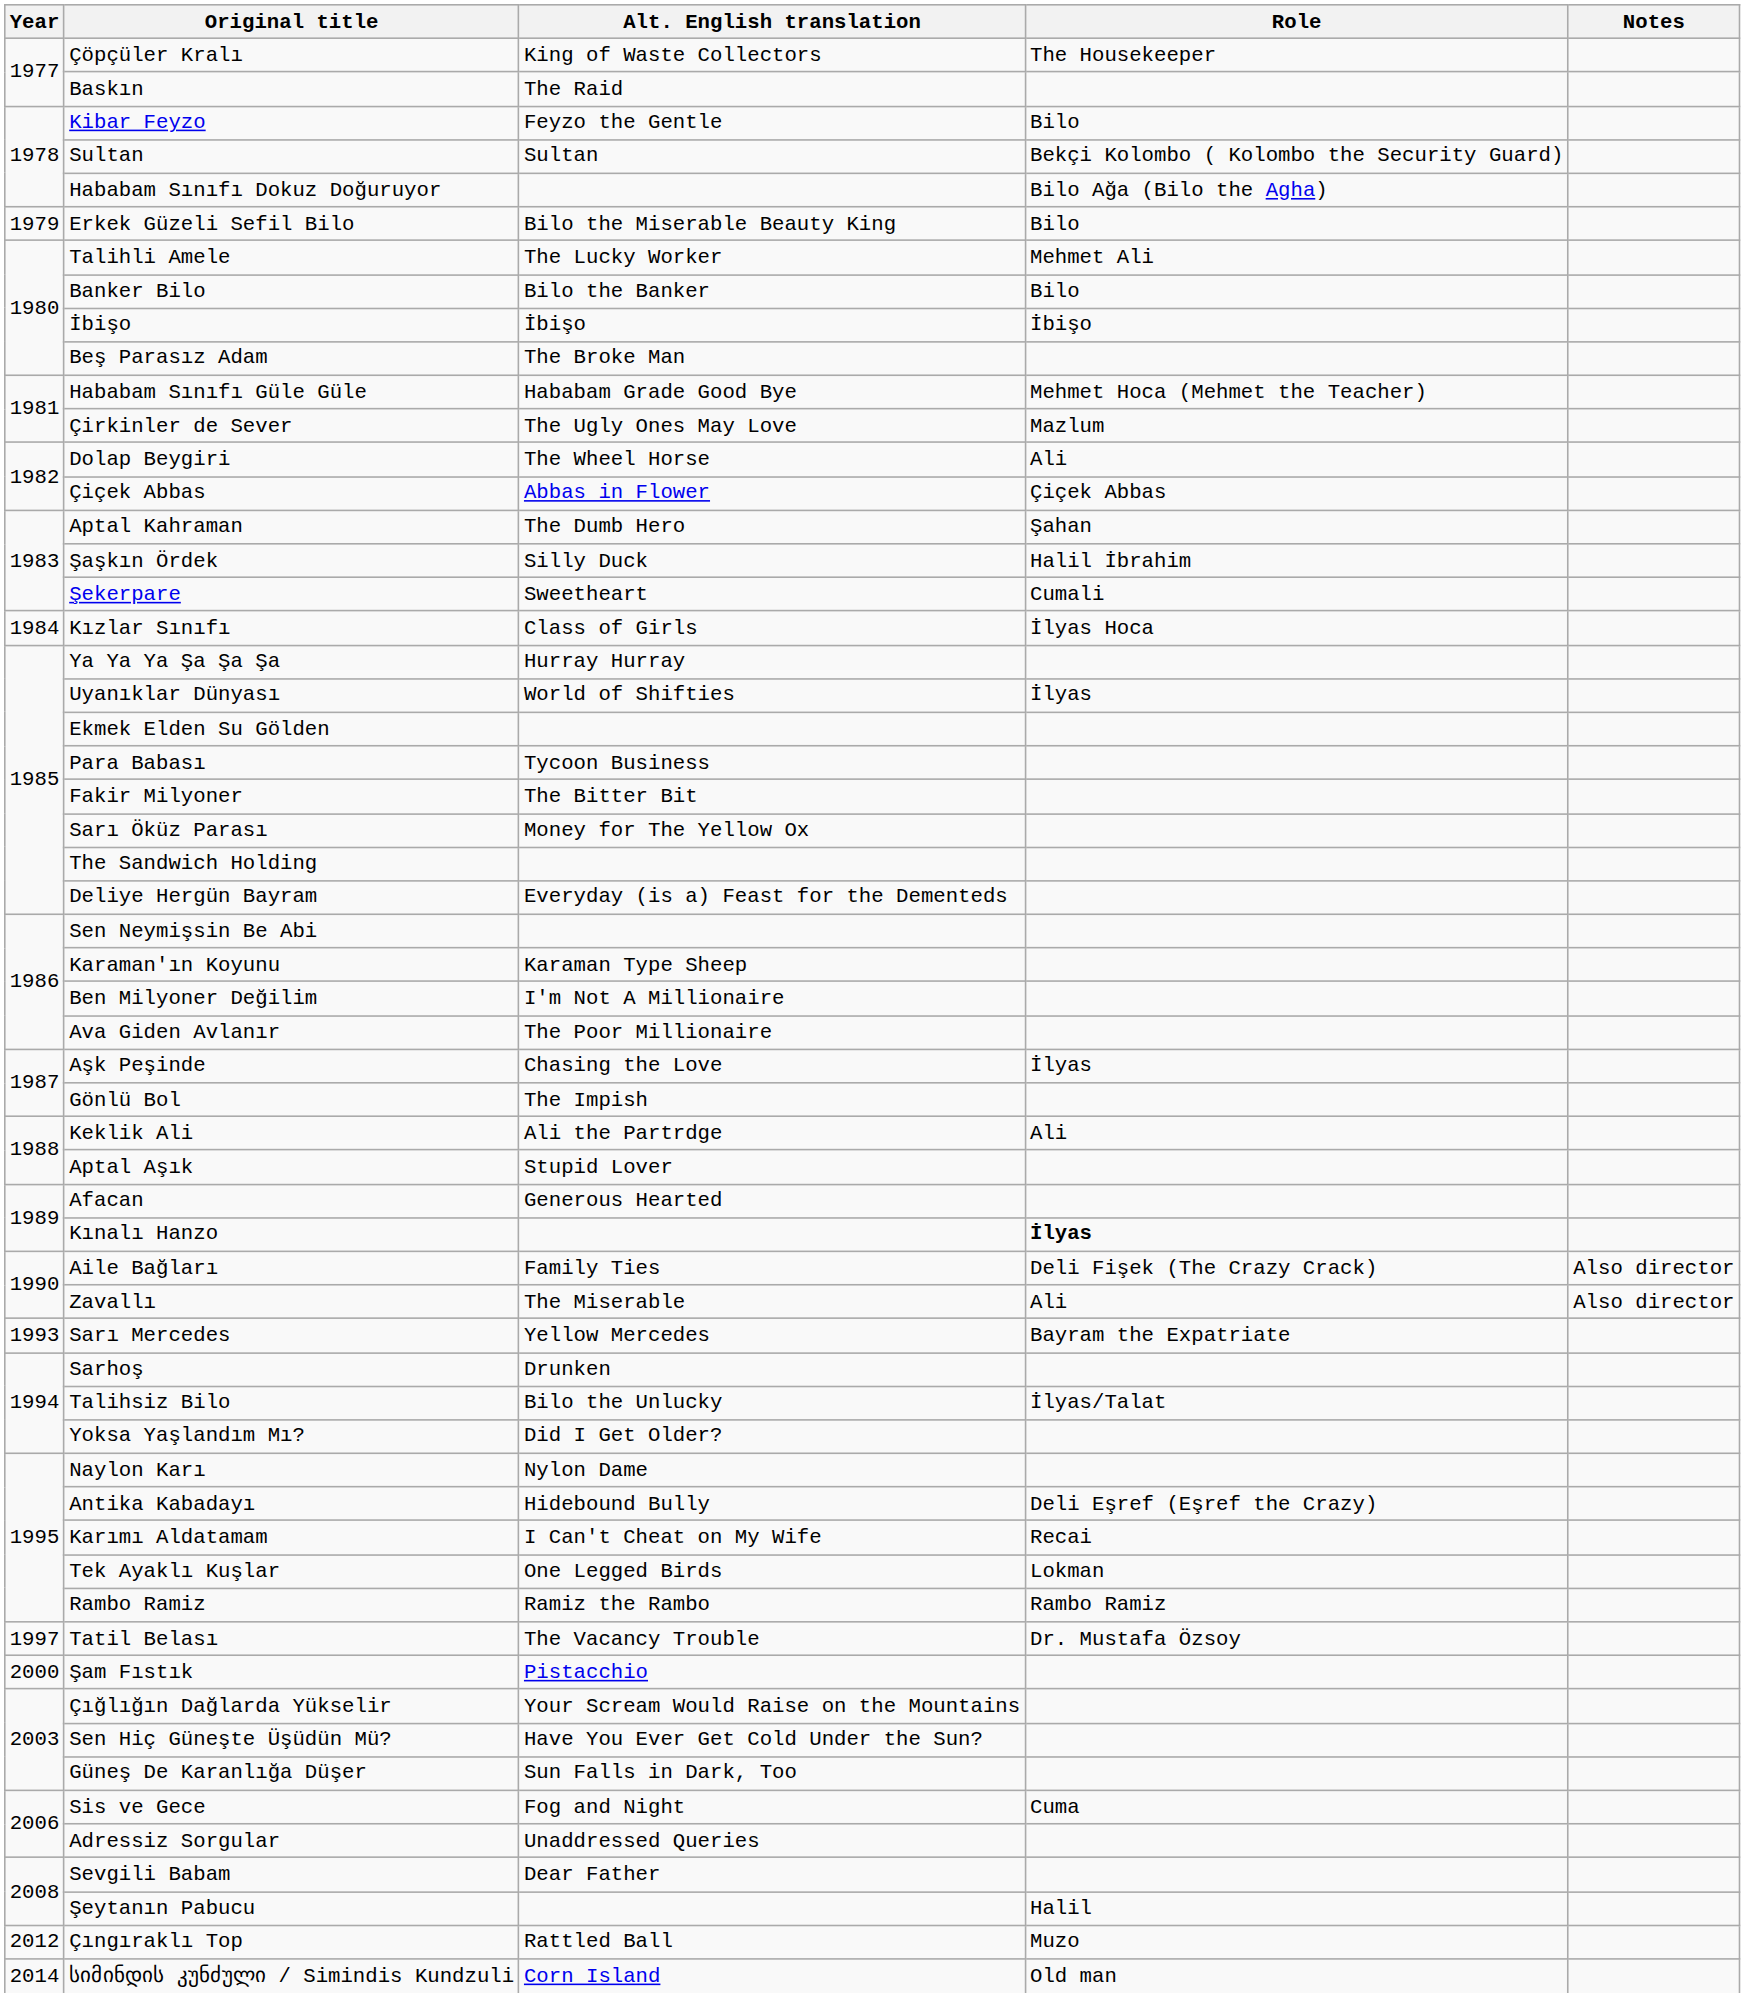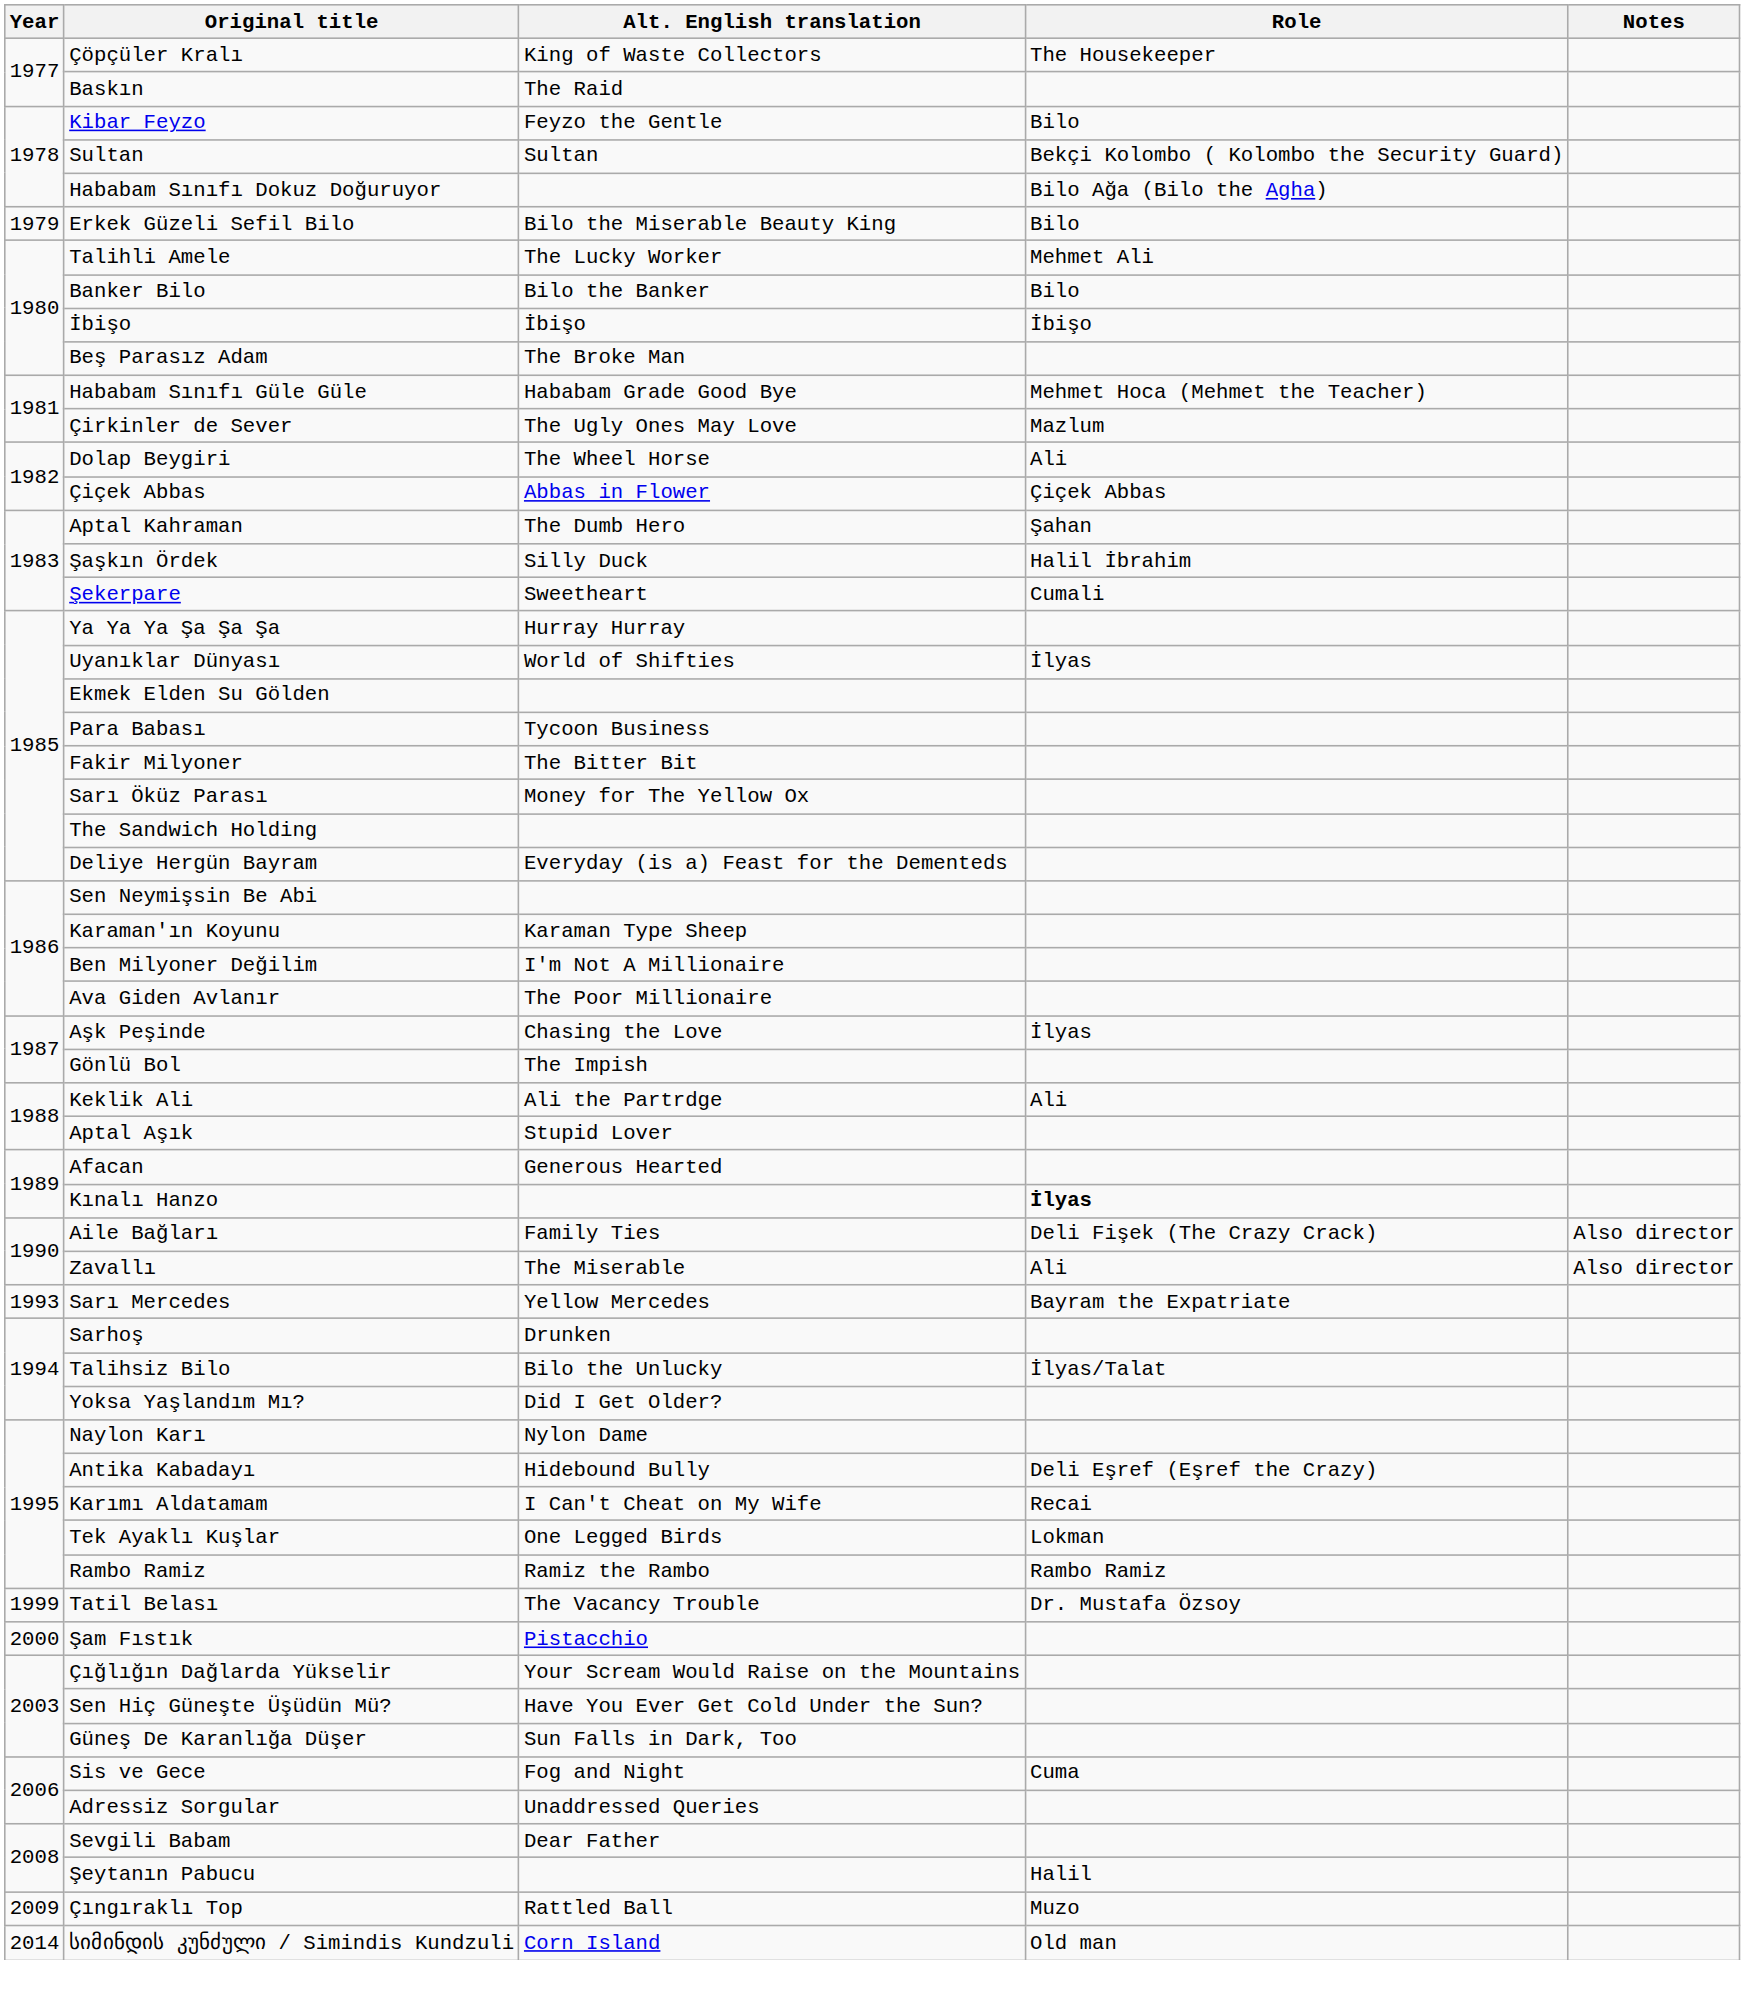- row: 1984 | Kızlar Sınıfı | Class of Girls | İlyas Hoca
Tatil Belası | Year: 1997 -> 1999
Çıngıraklı Top | Year: 2012 -> 2009
